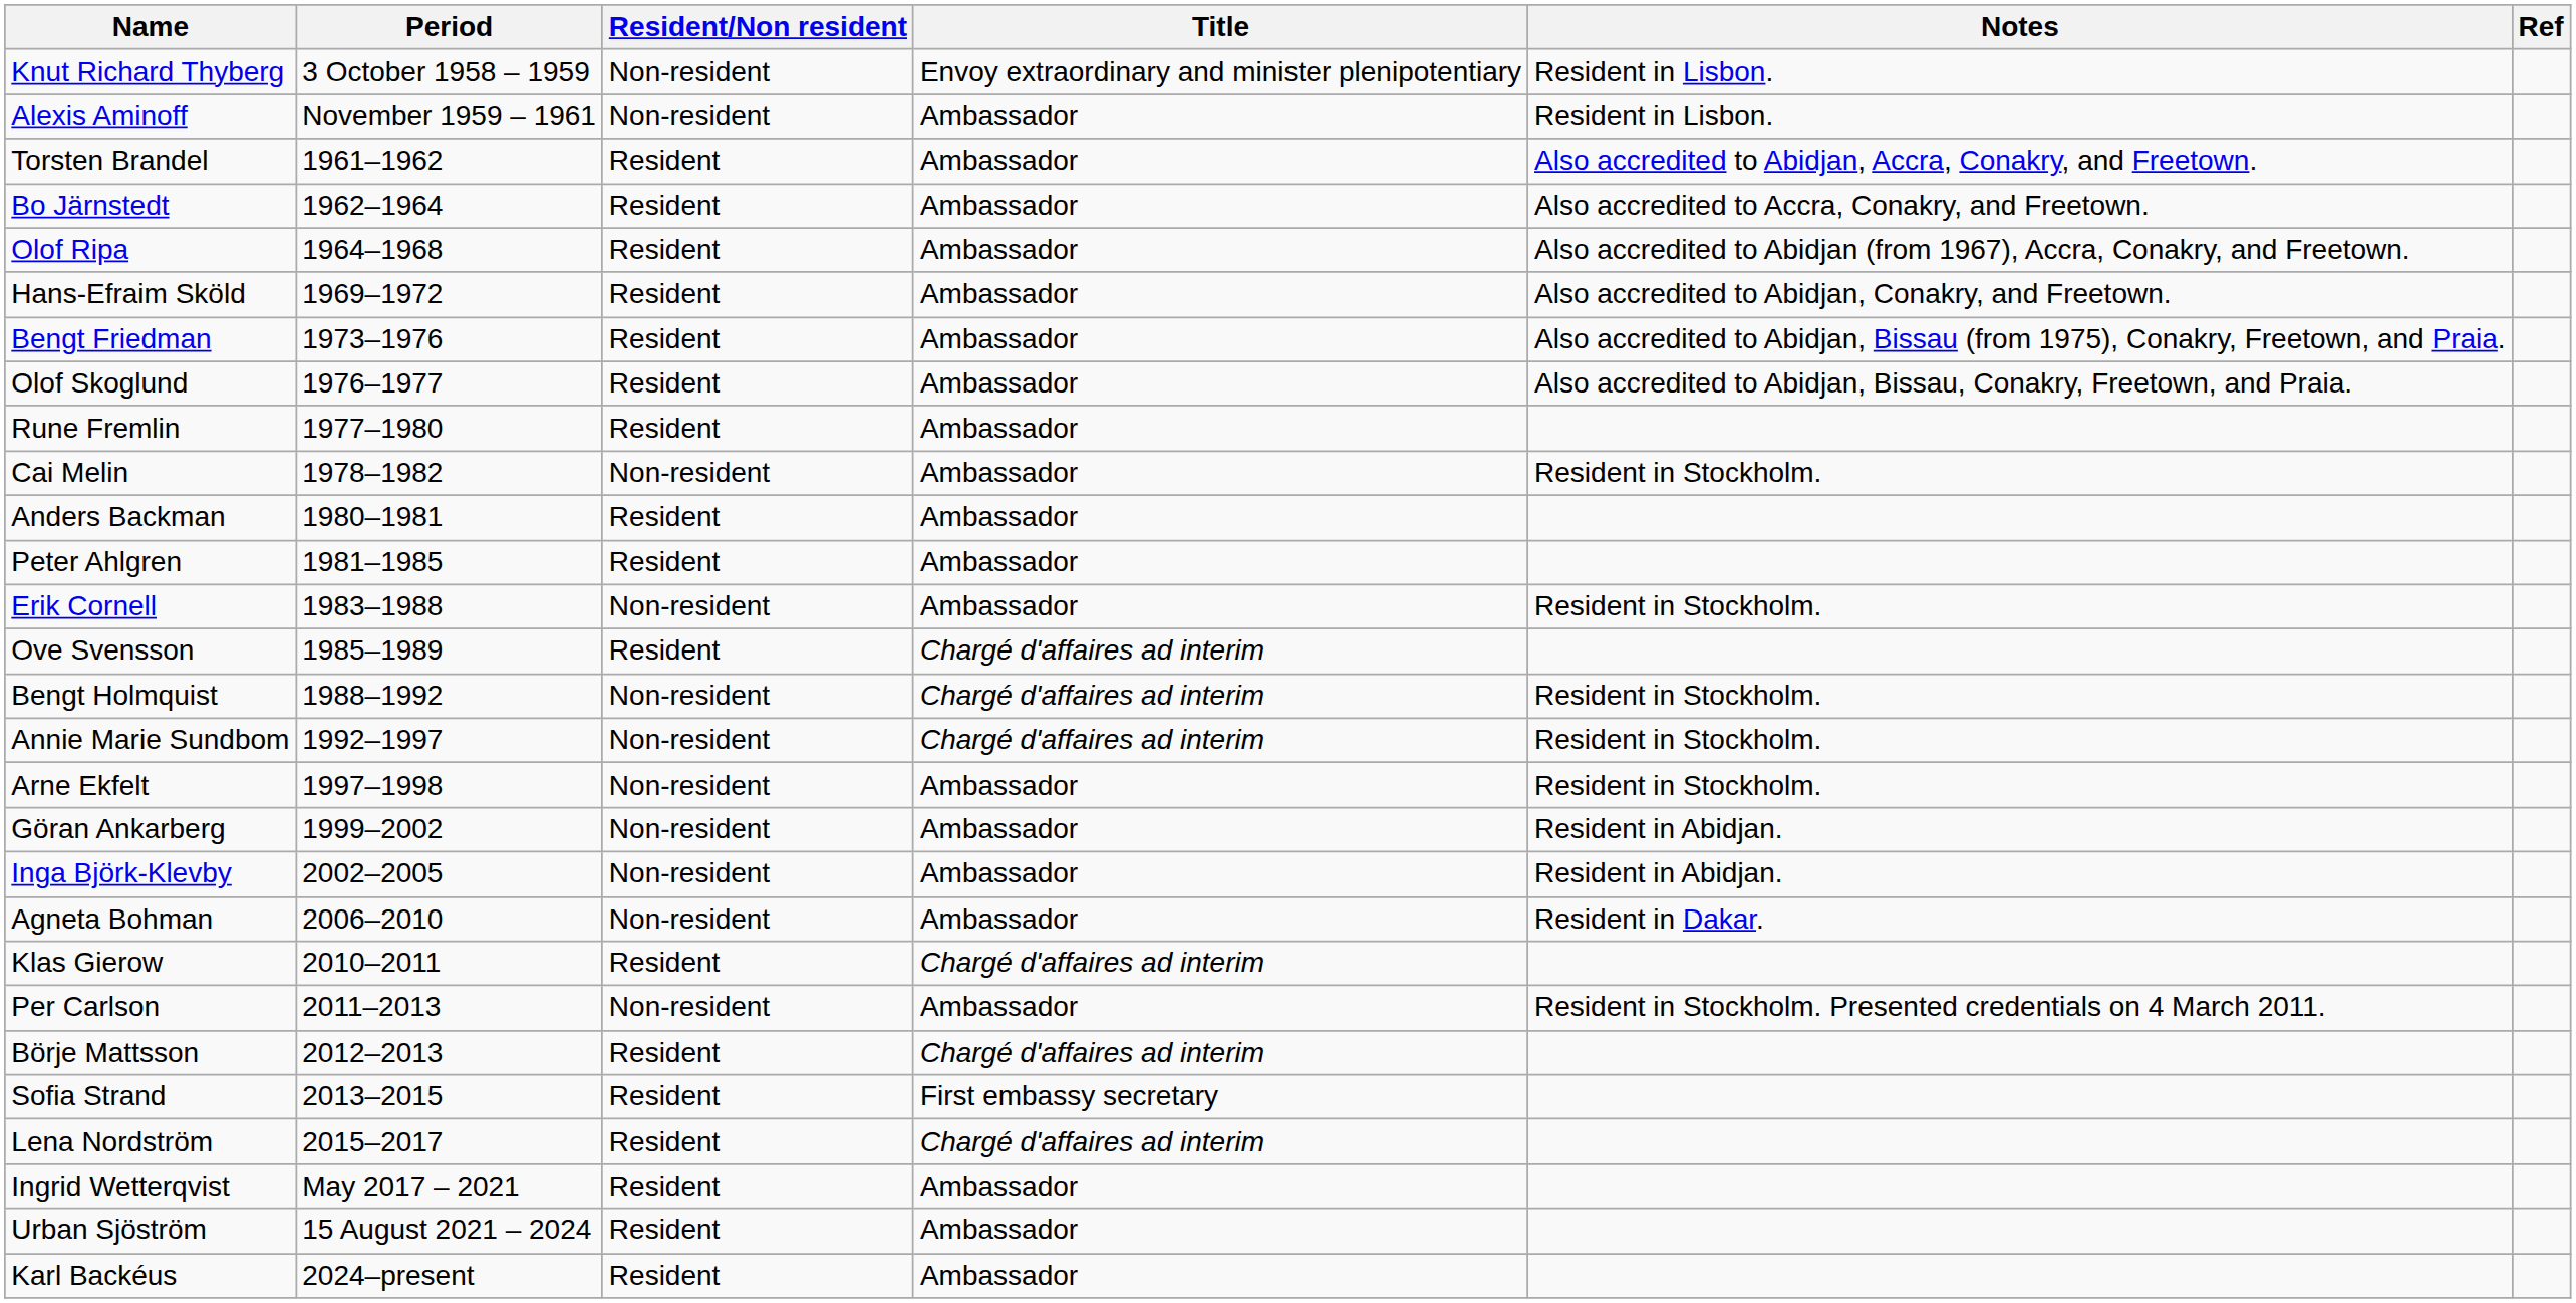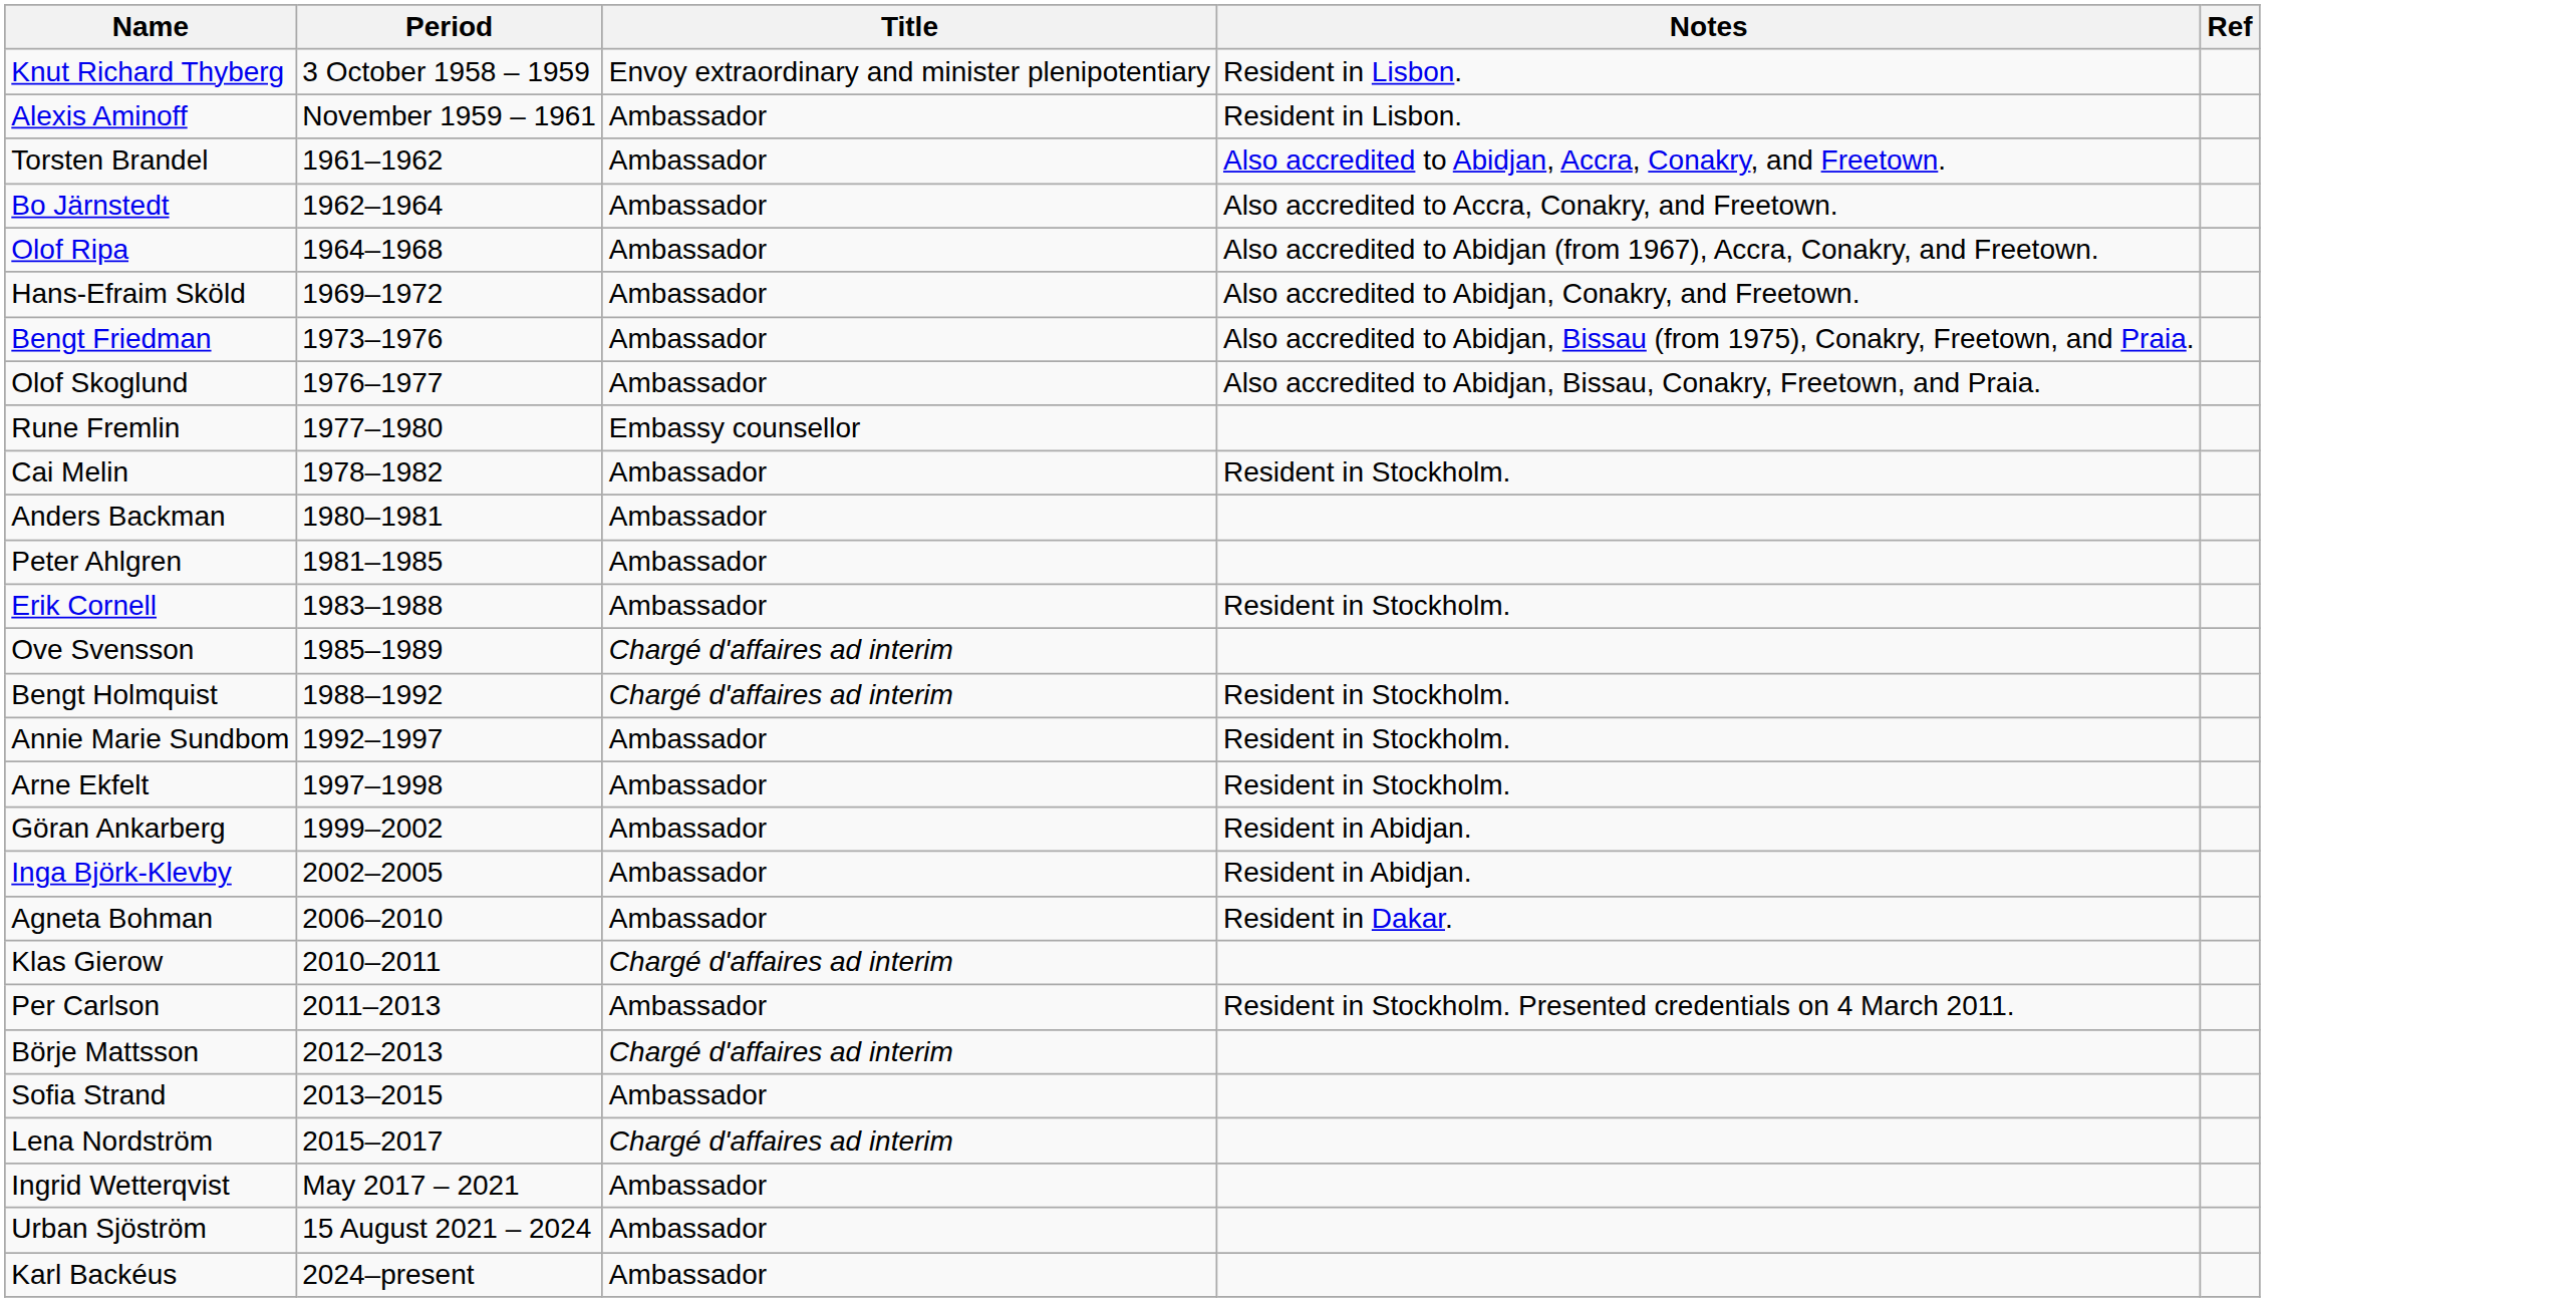- column: Resident/Non resident | Non-resident | Non-resident | Resident | Resident | Resident | Resident | Resident | Resident | Resident | Non-resident | Resident | Resident | Non-resident | Resident | Non-resident | Non-resident | Non-resident | Non-resident | Non-resident | Non-resident | Resident | Non-resident | Resident | Resident | Resident | Resident | Resident | Resident
Rune Fremlin | Title: Ambassador -> Embassy counsellor
Annie Marie Sundbom | Title: Chargé d'affaires ad interim -> Ambassador
Sofia Strand | Title: First embassy secretary -> Ambassador
